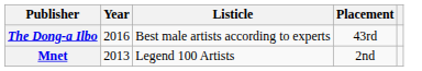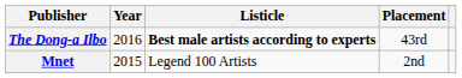The Dong-a Ilbo | Listicle: normal -> bold
Mnet | Year: 2013 -> 2015
